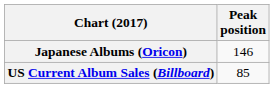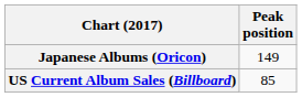Japanese Albums (Oricon) | Peak position: 146 -> 149
